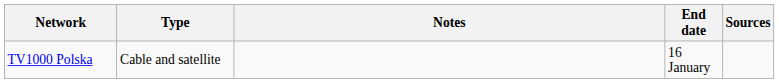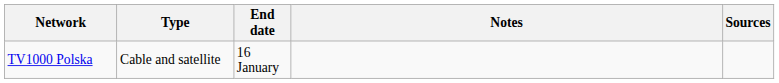columns swapped: End date <-> Notes
